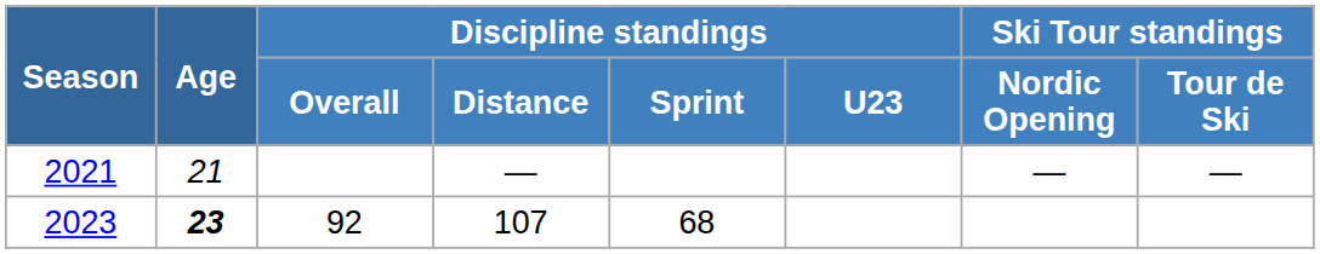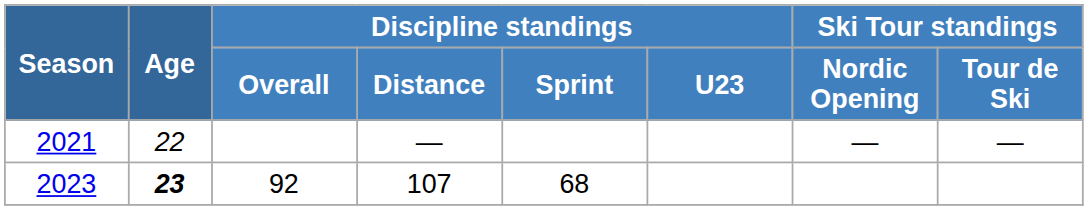2021 | Age: 21 -> 22
